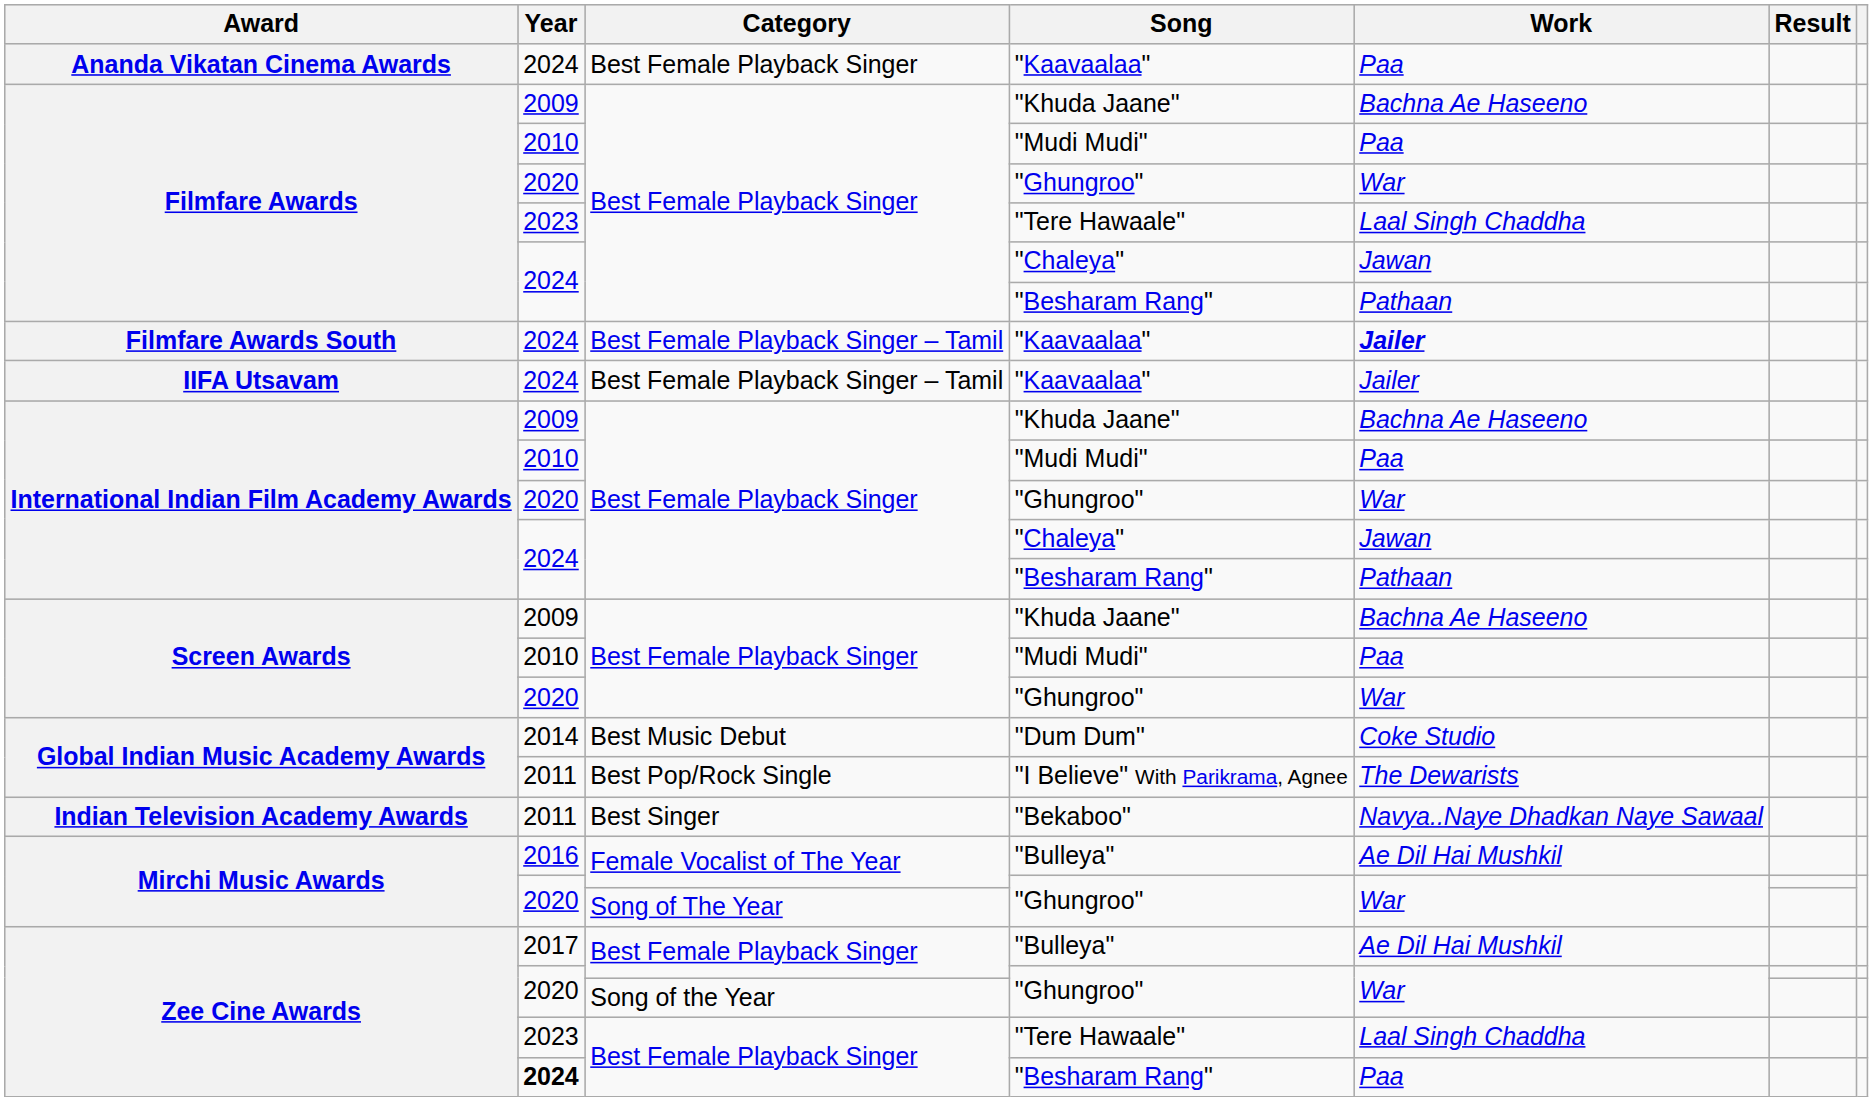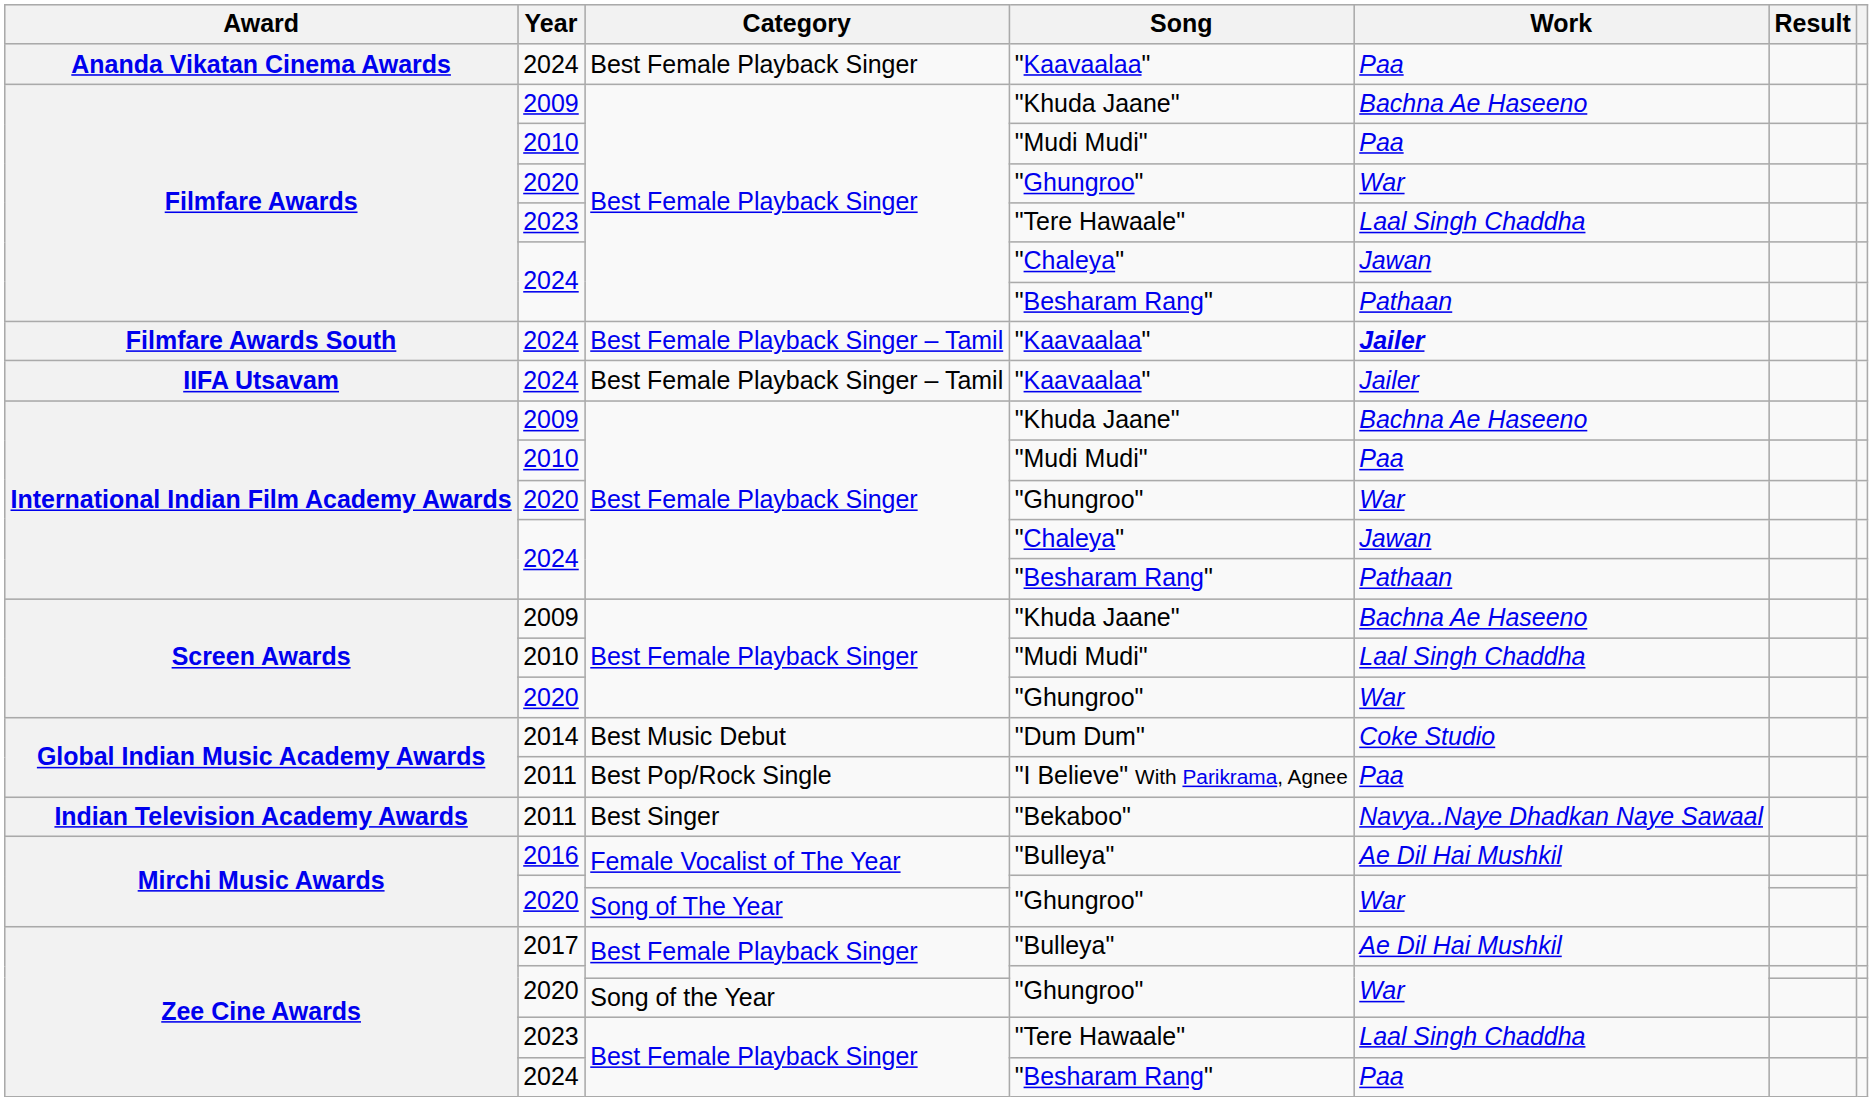Screen Awards / "Mudi Mudi" | Work: Paa -> Laal Singh Chaddha
"I Believe" With Parikrama, Agnee | Work: The Dewarists -> Paa
Zee Cine Awards / "Besharam Rang" | Year: bold -> normal
